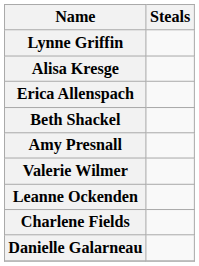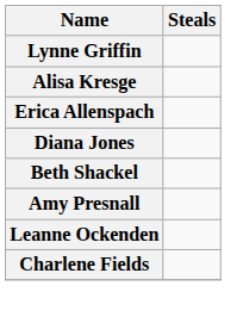+ row: Diana Jones
- row: Valerie Wilmer
- row: Danielle Galarneau
